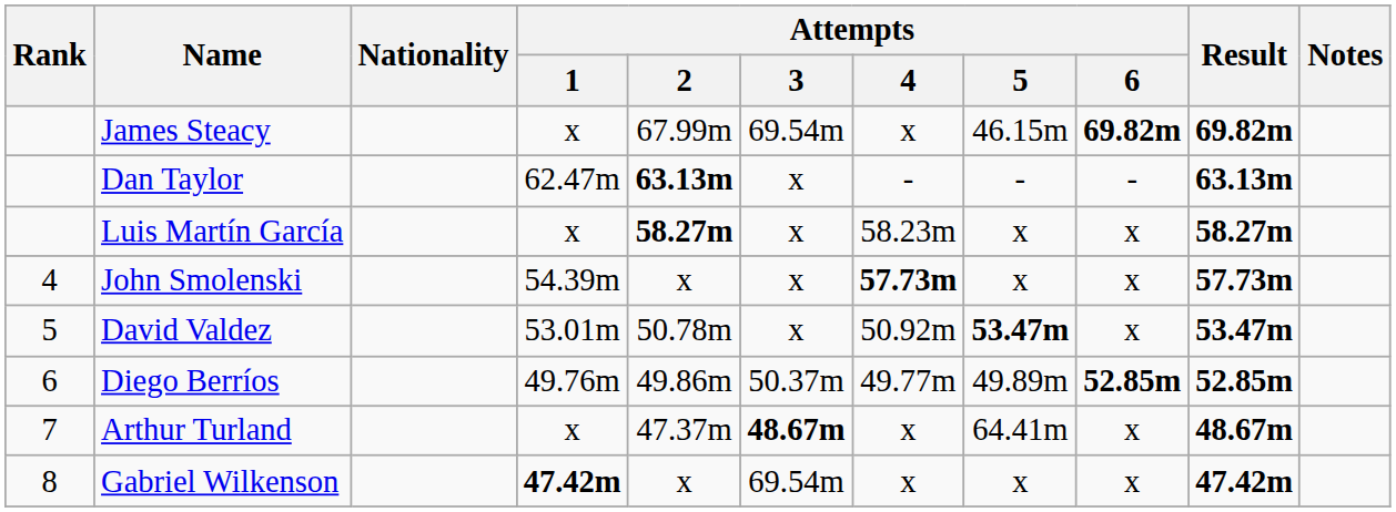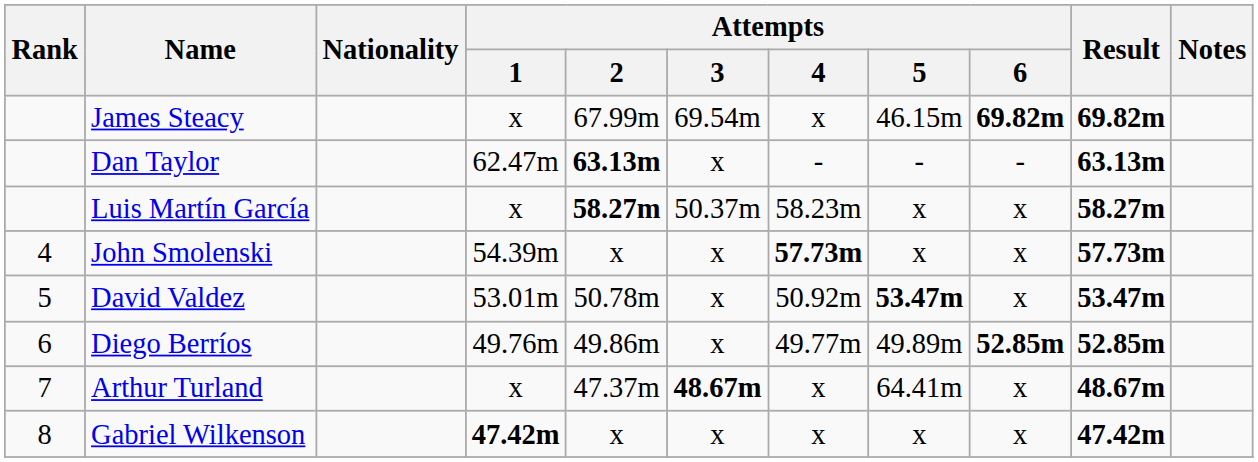Luis Martín García | Attempts / 3: x -> 50.37m
Diego Berríos | Attempts / 3: 50.37m -> x
Gabriel Wilkenson | Attempts / 3: 69.54m -> x
